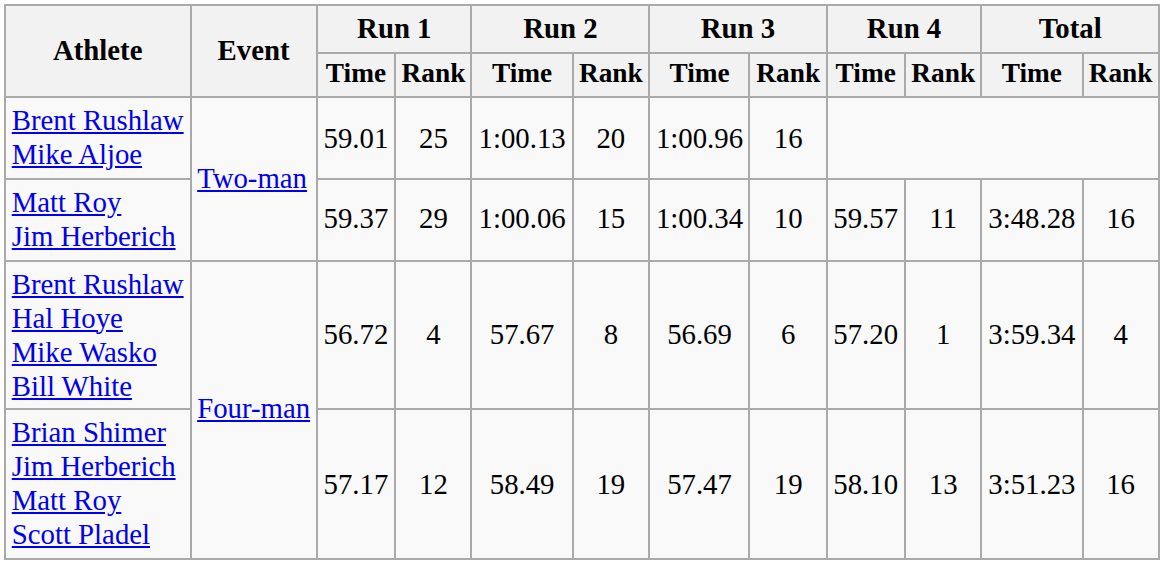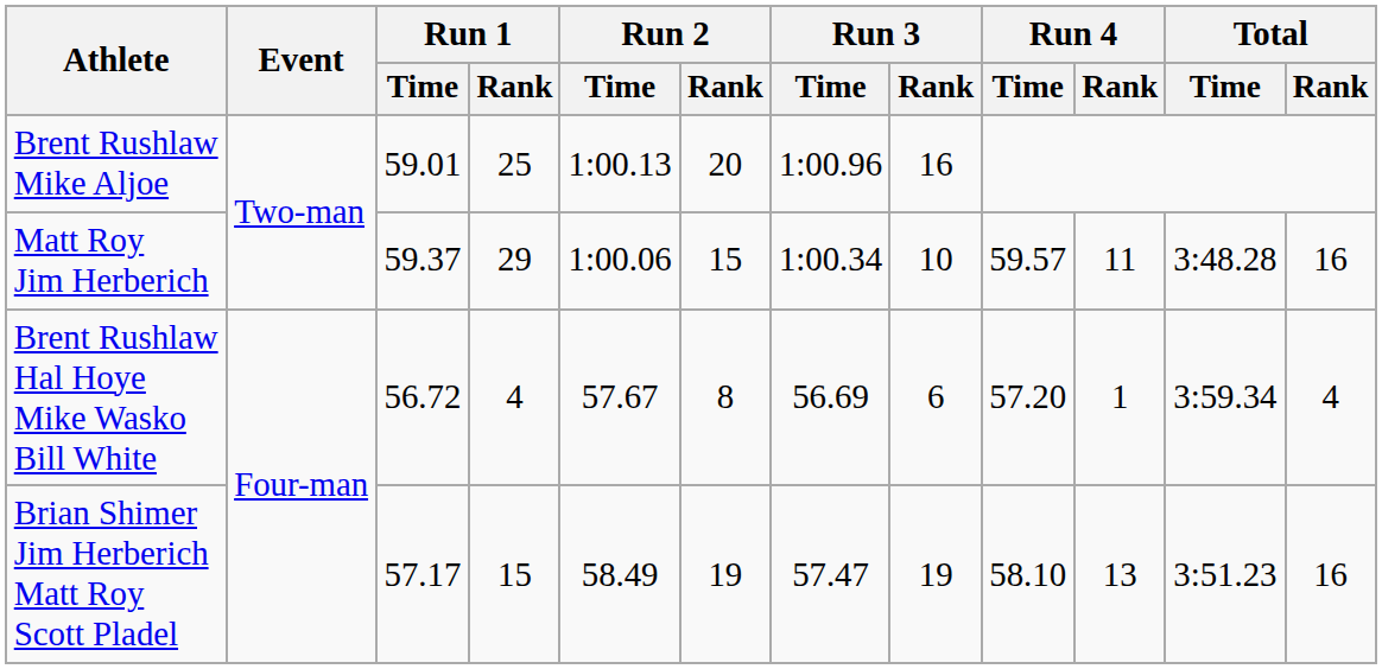Brian Shimer Jim Herberich Matt Roy Scott Pladel | Run 1 / Rank: 12 -> 15
